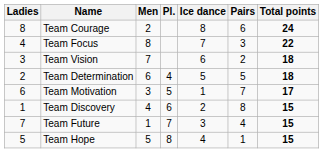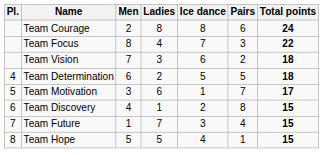columns swapped: Pl. <-> Ladies
